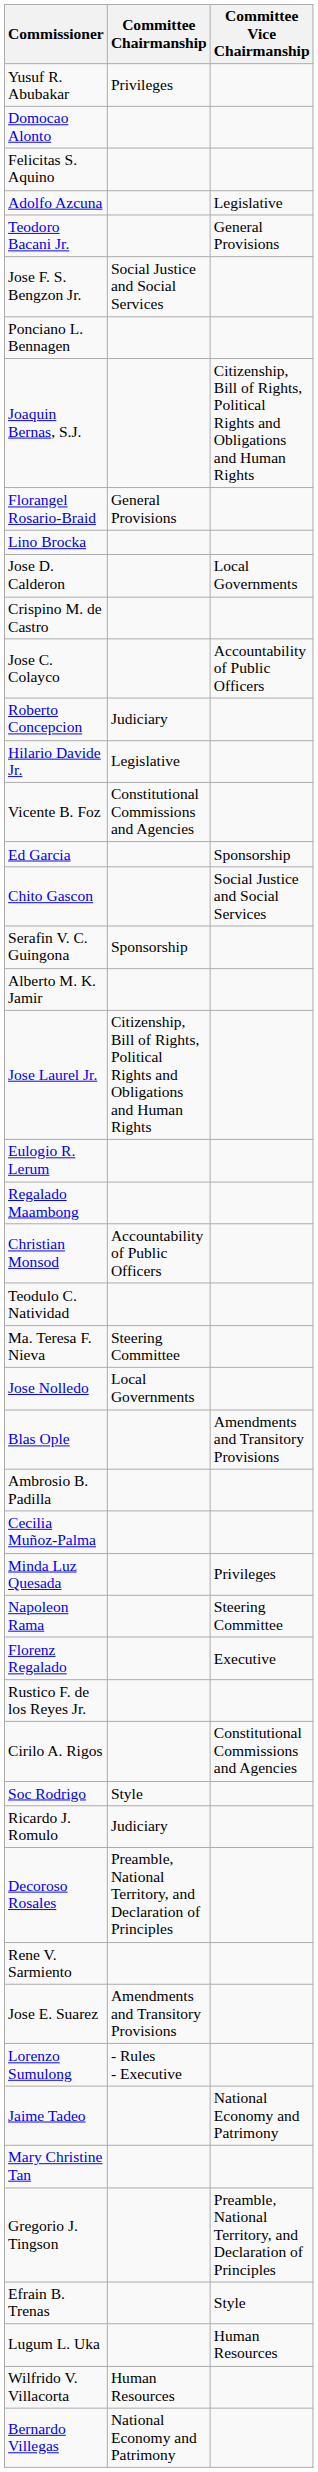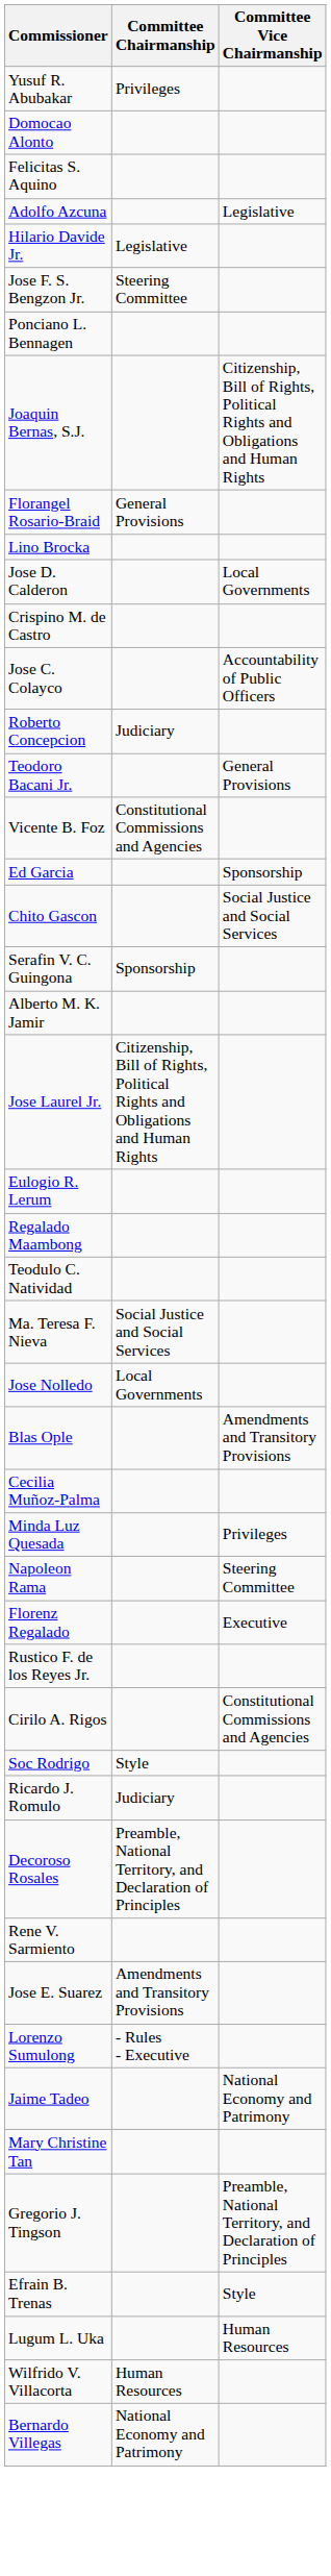rows swapped: Teodoro Bacani Jr. <-> Hilario Davide Jr.
Jose F. S. Bengzon Jr. | Committee Chairmanship: Social Justice and Social Services -> Steering Committee
- row: Christian Monsod | Accountability of Public Officers
Ma. Teresa F. Nieva | Committee Chairmanship: Steering Committee -> Social Justice and Social Services
- row: Ambrosio B. Padilla
